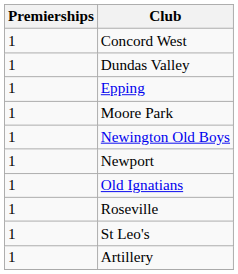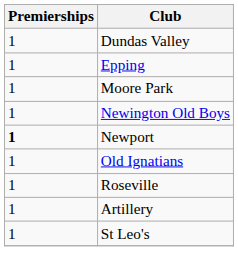- row: 1 | Concord West
Newport | Premierships: normal -> bold
rows swapped: St Leo's <-> Artillery
